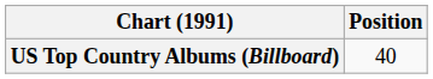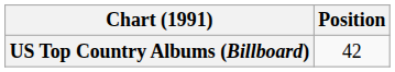US Top Country Albums (Billboard) | Position: 40 -> 42
